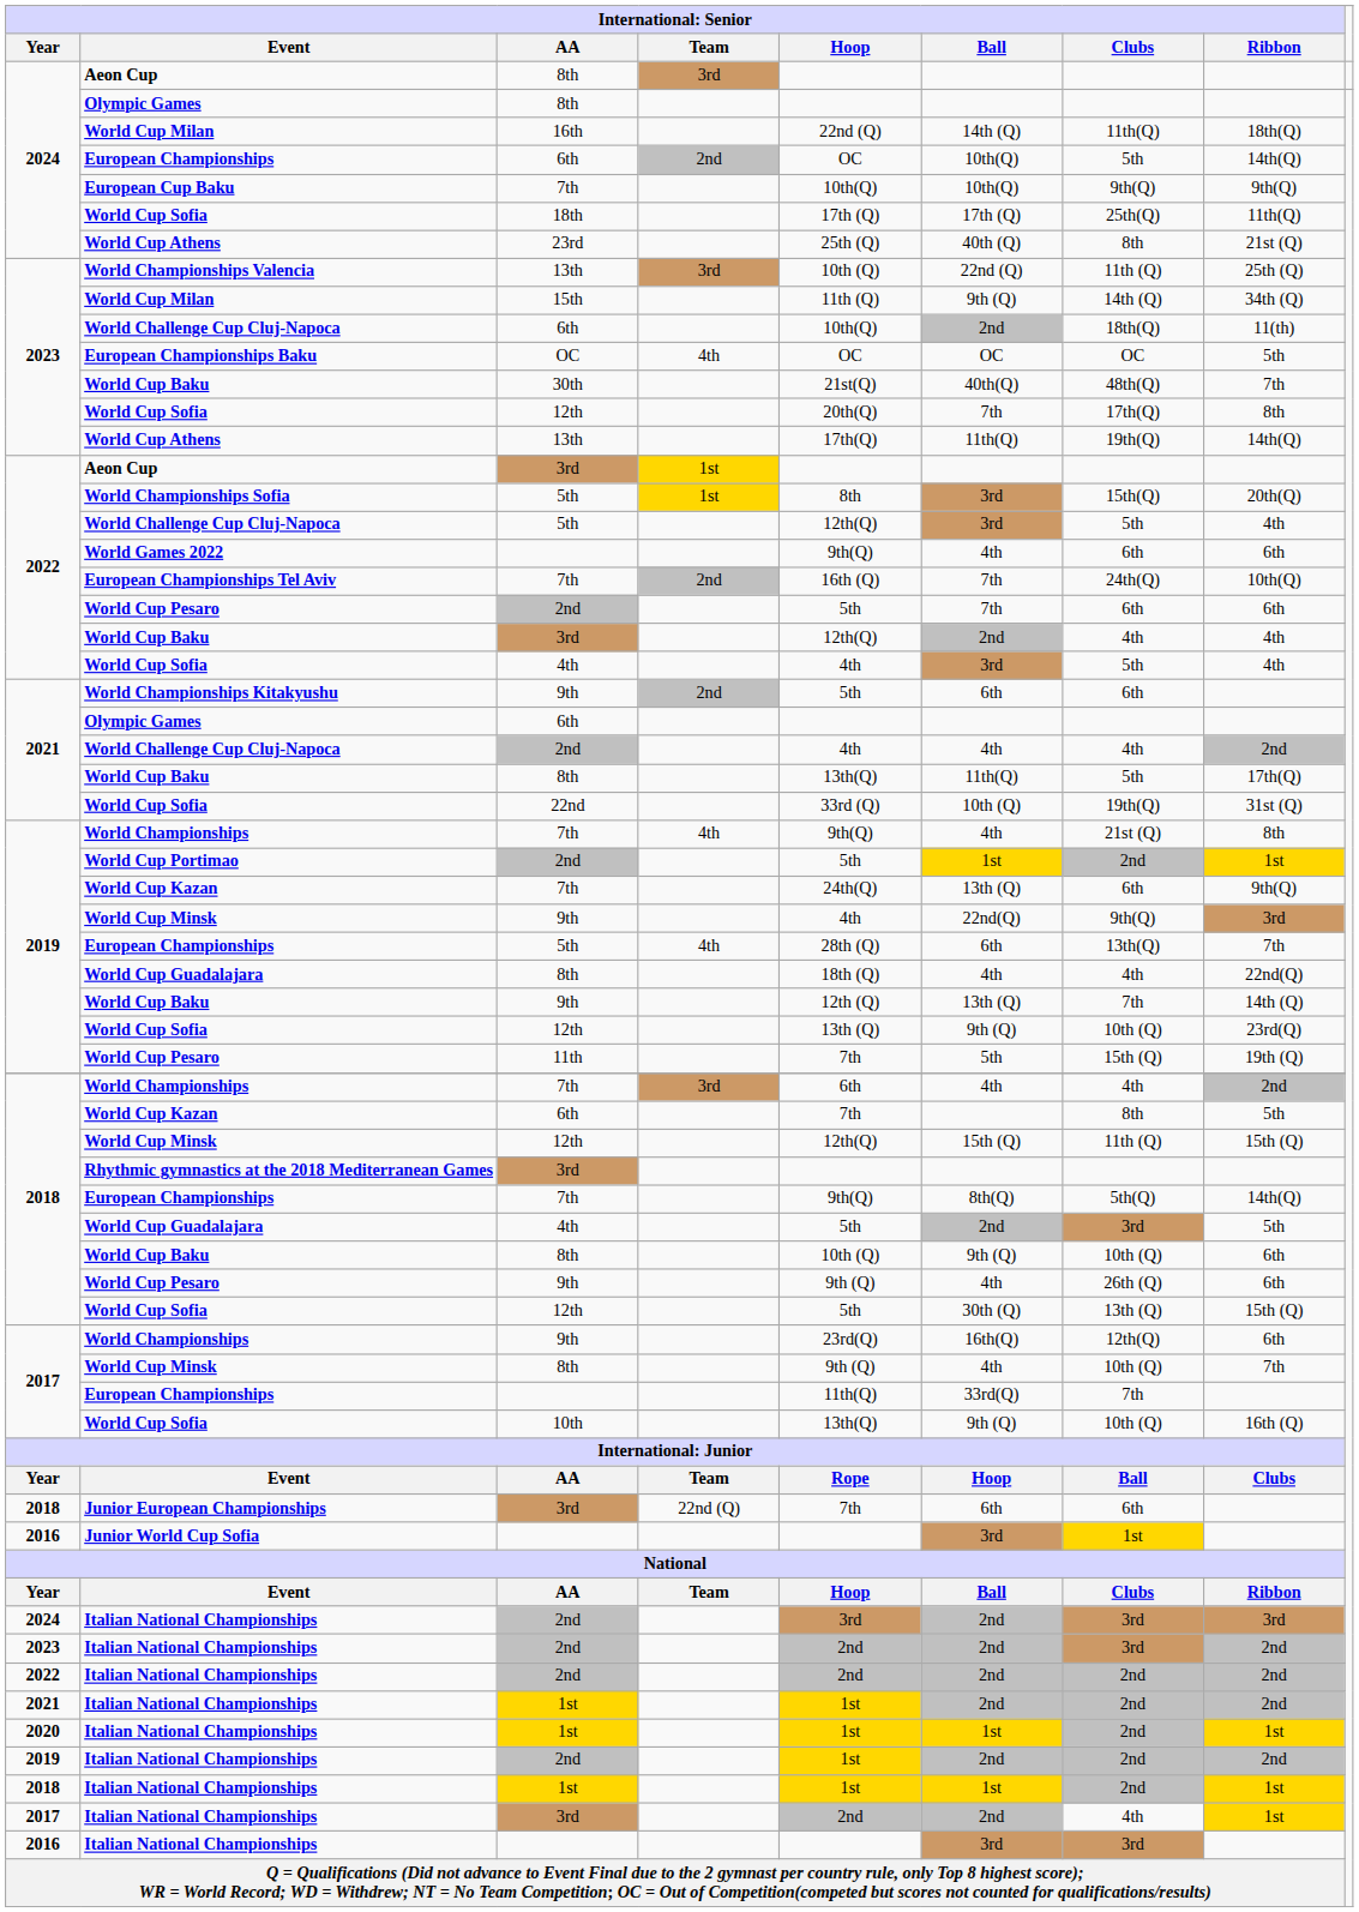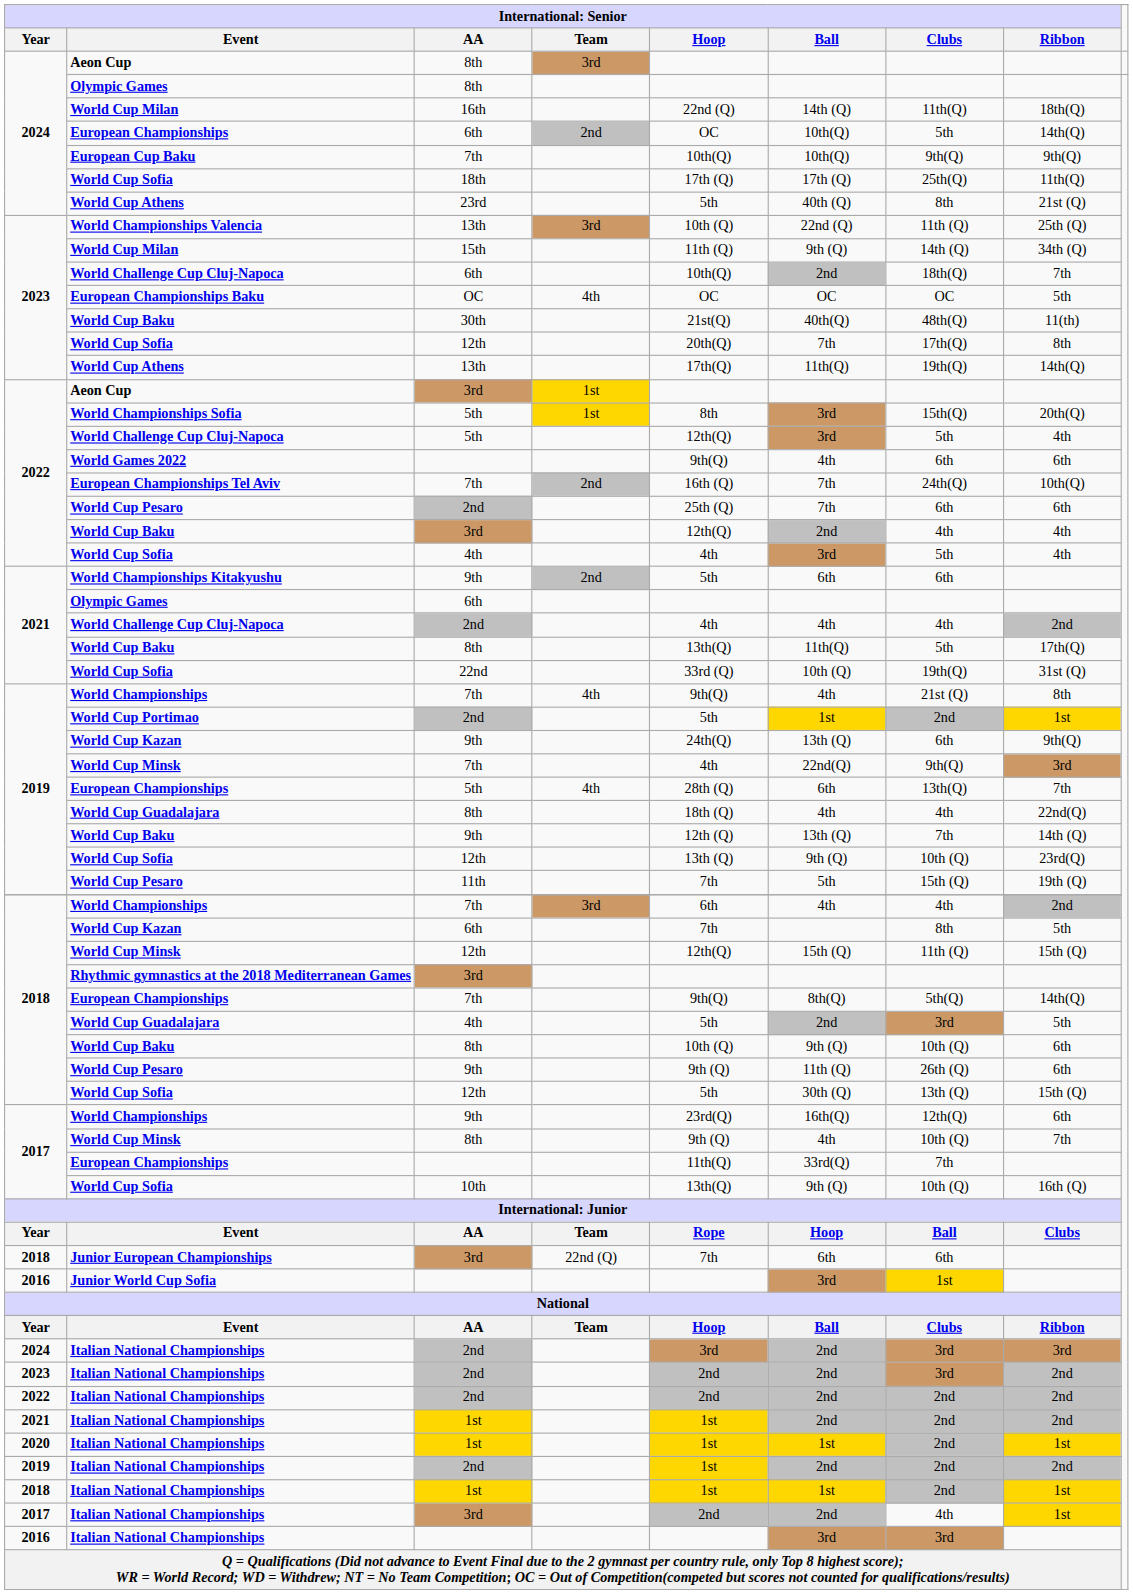2024 / World Cup Athens | column 5: 25th (Q) -> 5th
2023 / World Challenge Cup Cluj-Napoca | column 8: 11(th) -> 7th
2023 / World Cup Baku | column 8: 7th -> 11(th)
2022 / World Cup Pesaro | column 5: 5th -> 25th (Q)
2019 / World Cup Kazan | column 3: 7th -> 9th
2019 / World Cup Minsk | column 3: 9th -> 7th
2018 / World Cup Pesaro | column 6: 4th -> 11th (Q)
